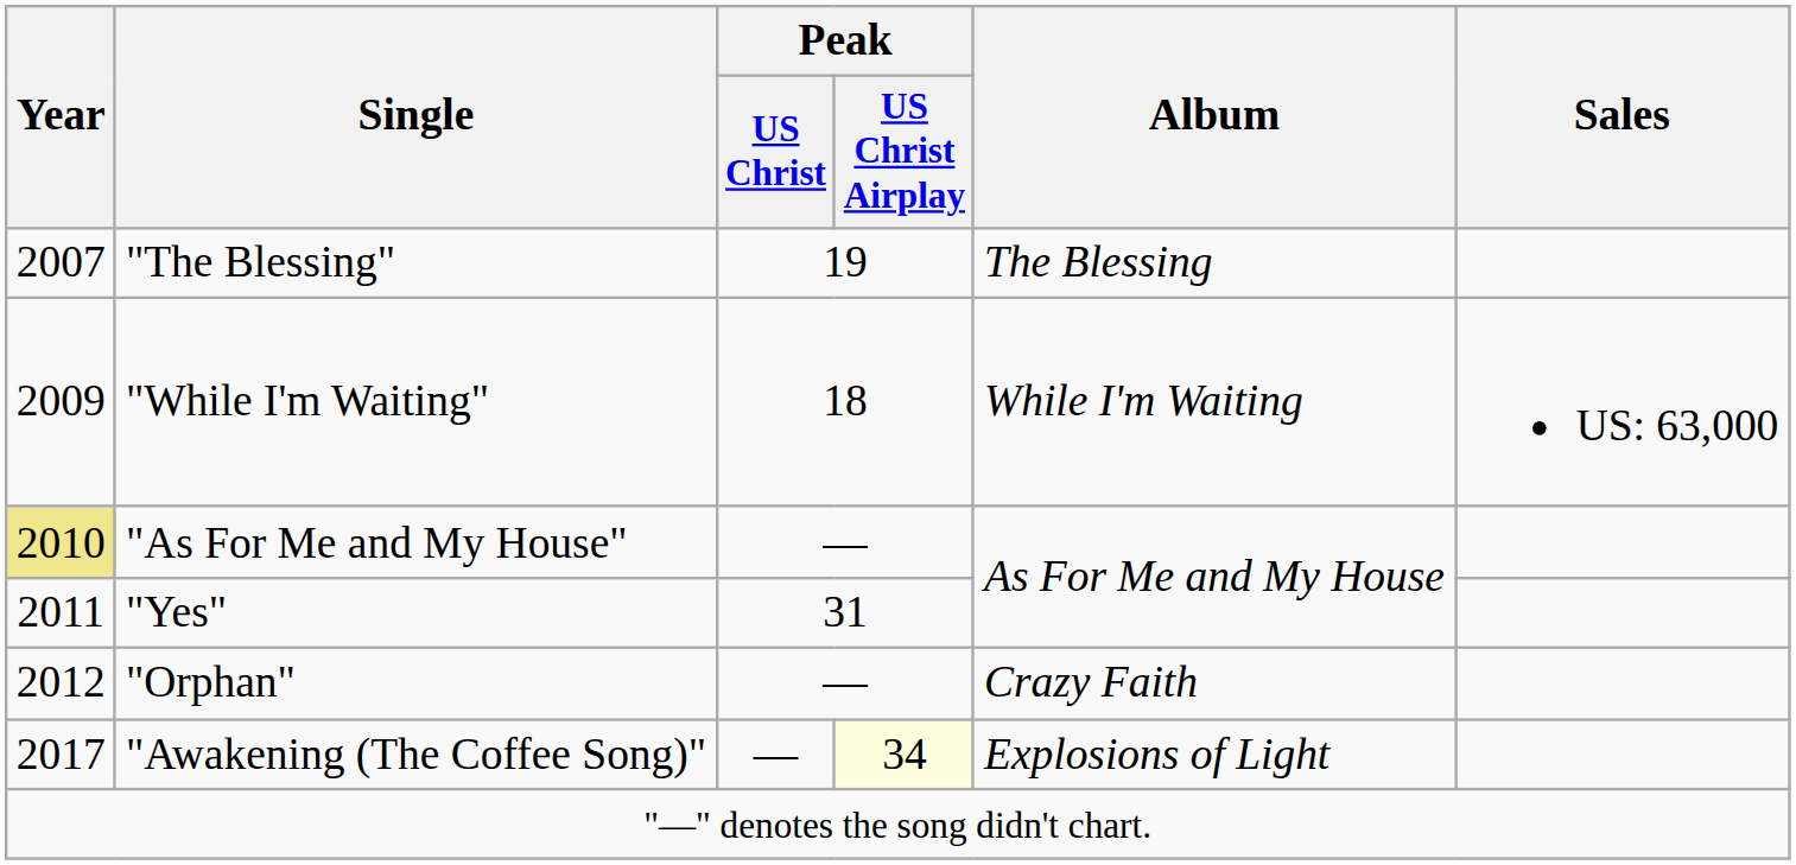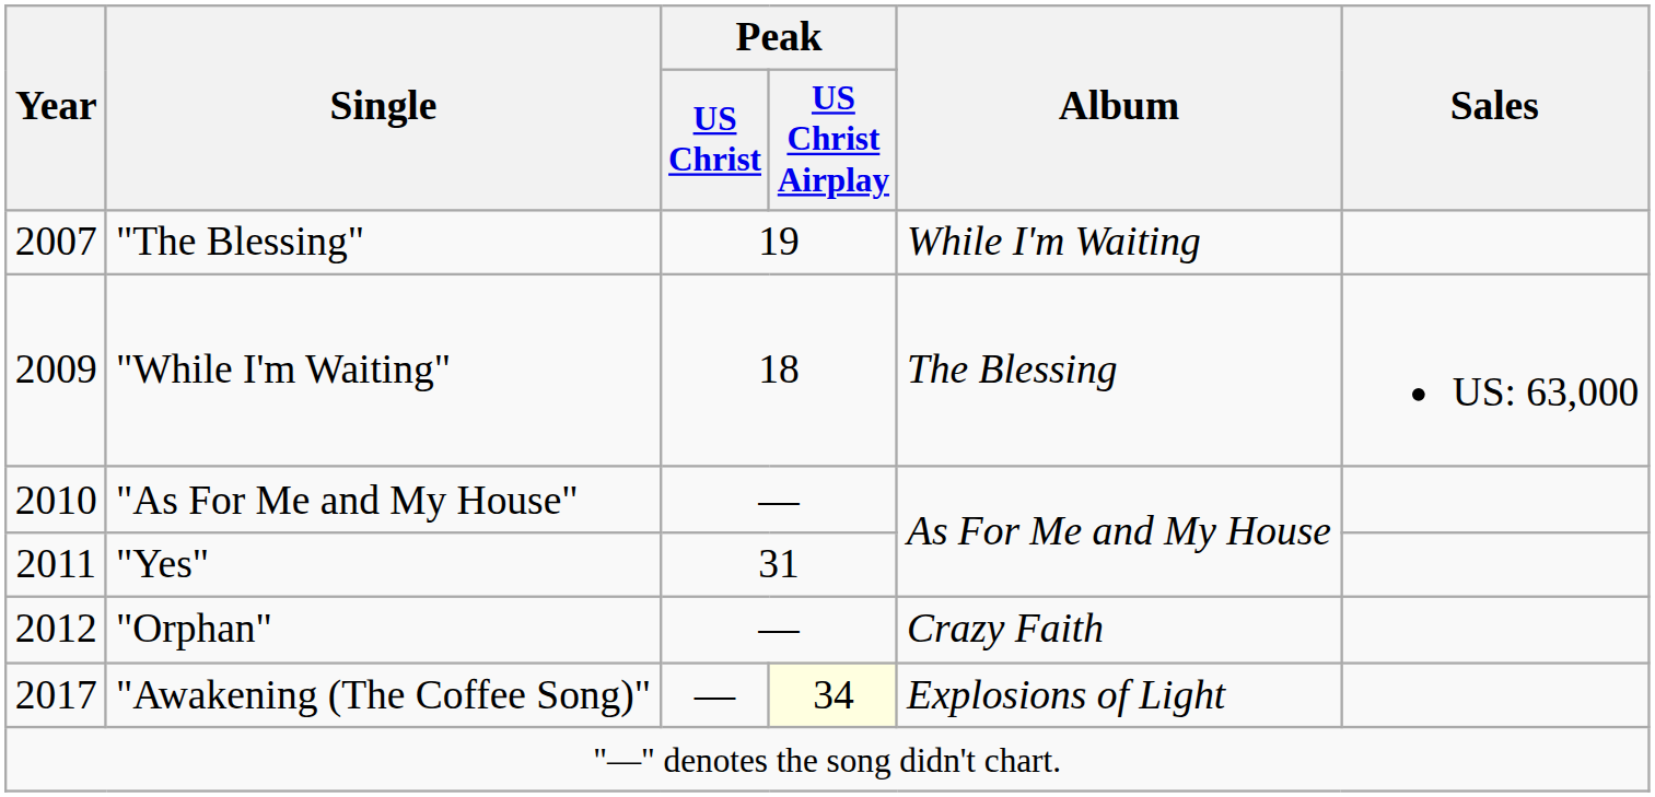"The Blessing" | Album: The Blessing -> While I'm Waiting
"While I'm Waiting" | Album: While I'm Waiting -> The Blessing
"As For Me and My House" | Year: khaki background -> no background
